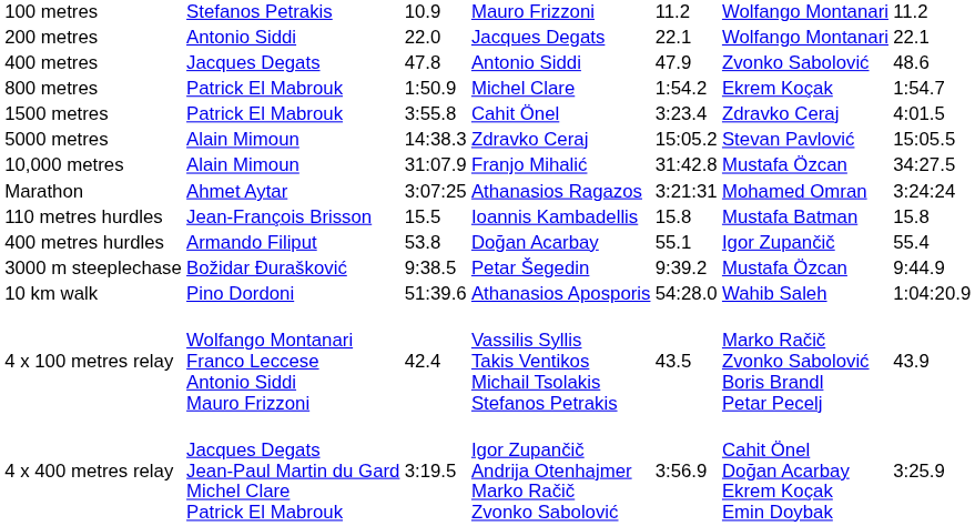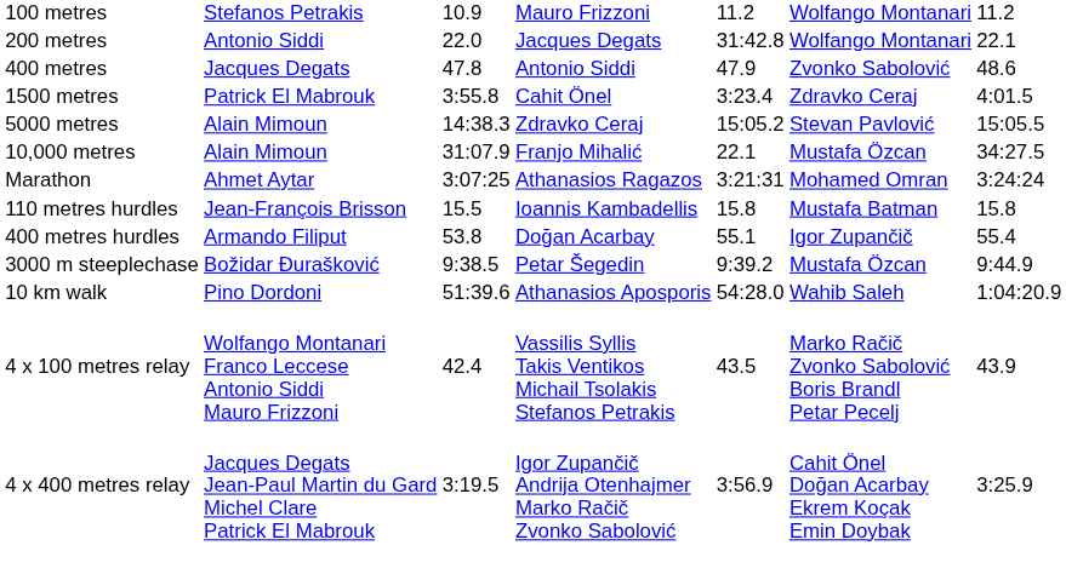200 metres | column 5: 22.1 -> 31:42.8
- row: 800 metres | Patrick El Mabrouk | 1:50.9 | Michel Clare | 1:54.2 | Ekrem Koçak | 1:54.7
10,000 metres | column 5: 31:42.8 -> 22.1
